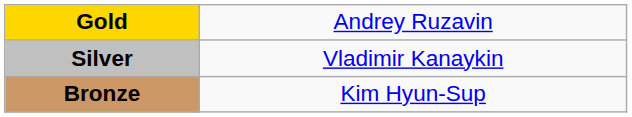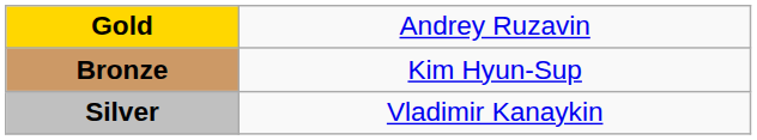rows swapped: Silver <-> Bronze
